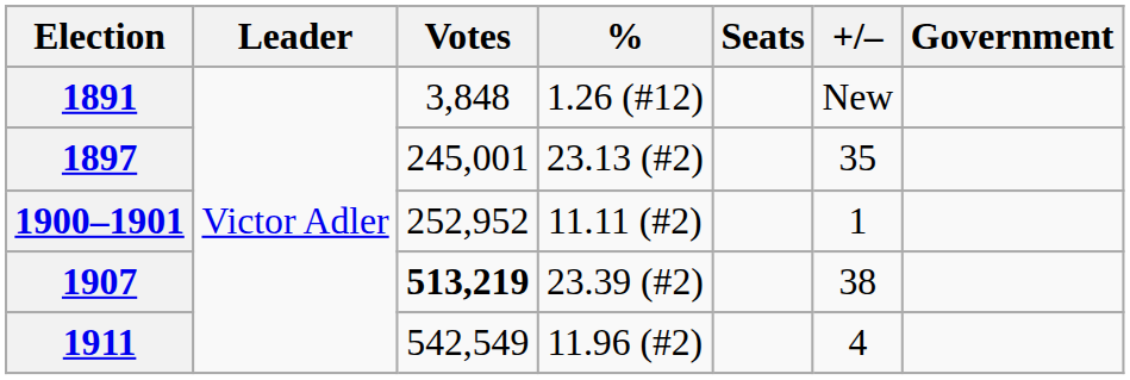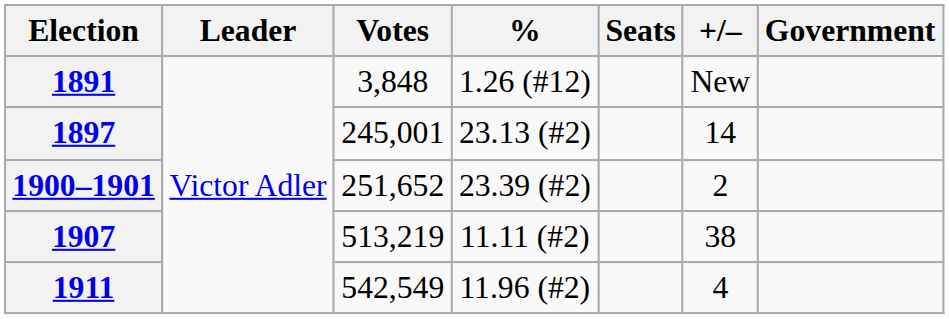1897 | +/–: 35 -> 14
1900–1901 | Votes: 252,952 -> 251,652
1900–1901 | %: 11.11 (#2) -> 23.39 (#2)
1900–1901 | +/–: 1 -> 2
1907 | Votes: bold -> normal
1907 | %: 23.39 (#2) -> 11.11 (#2)
